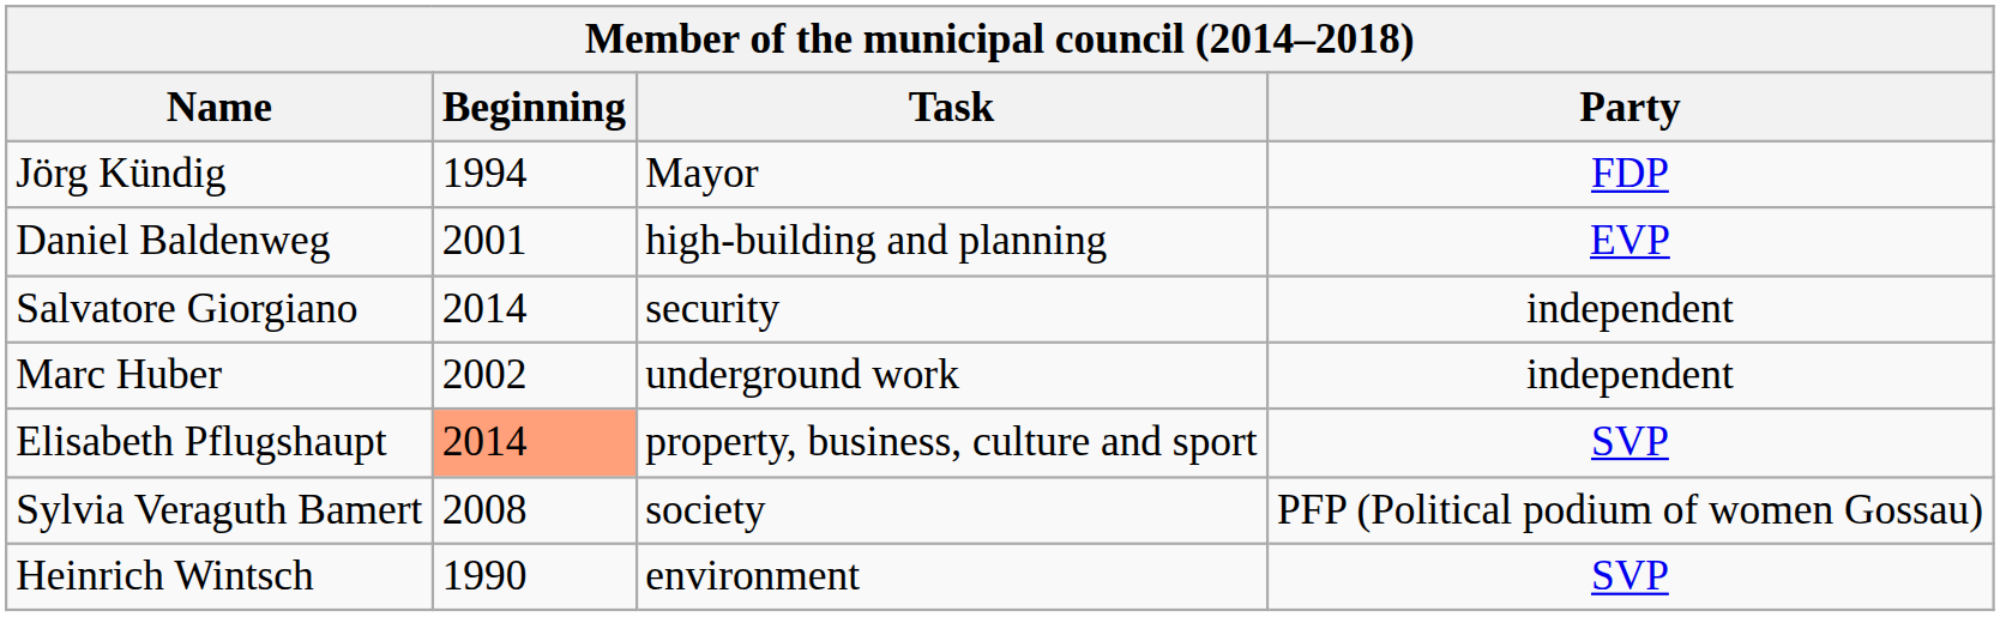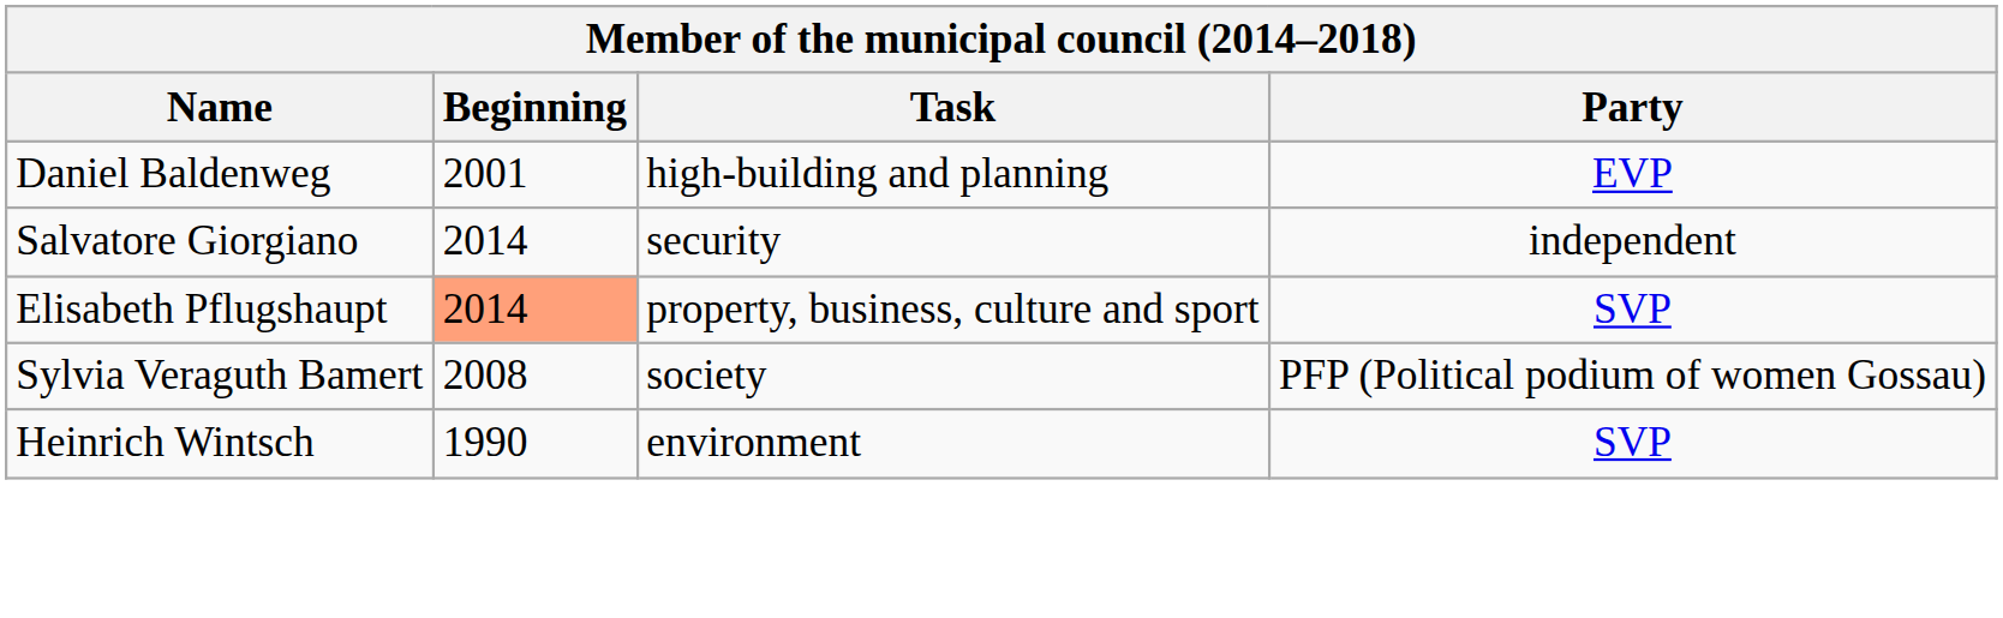- row: Jörg Kündig | 1994 | Mayor | FDP
- row: Marc Huber | 2002 | underground work | independent
